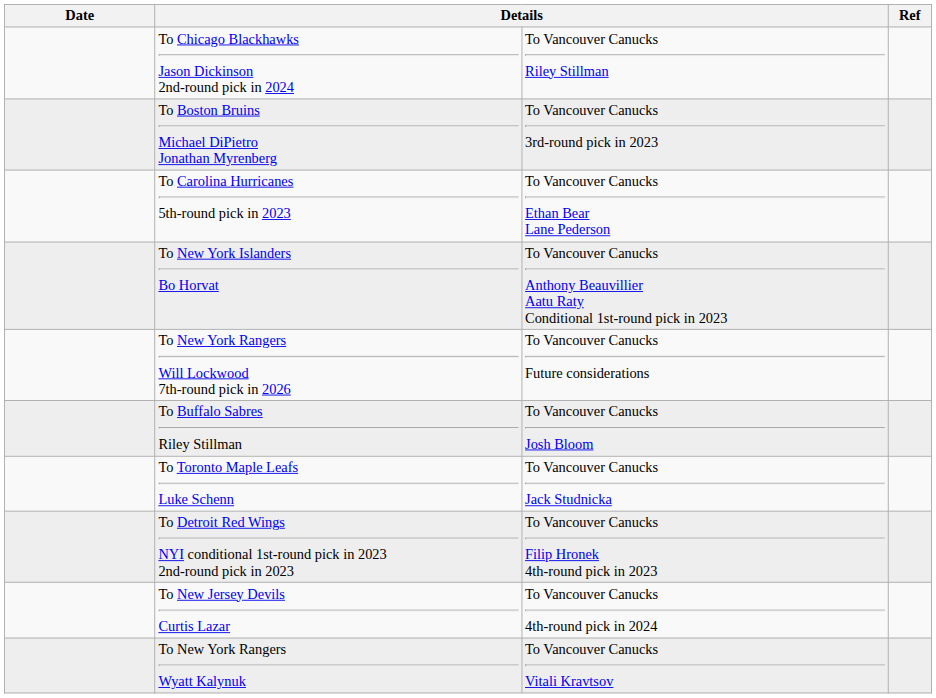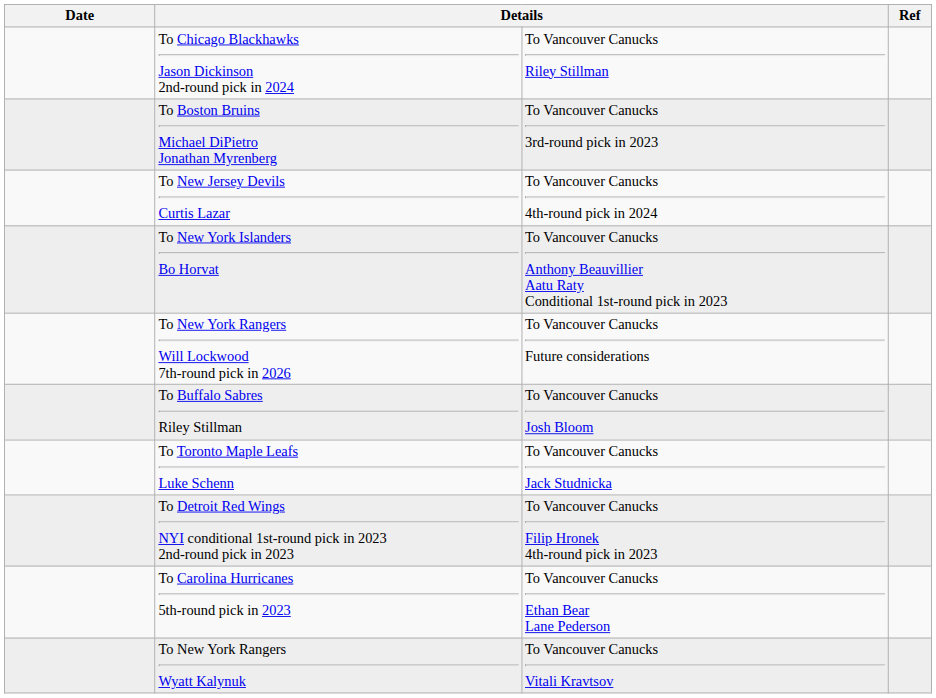rows swapped: To Carolina Hurricanes 5th-round pick in 2023 <-> To New Jersey Devils Curtis Lazar
